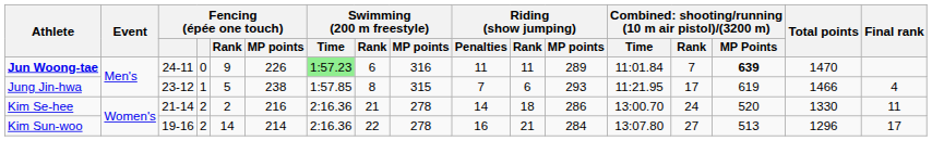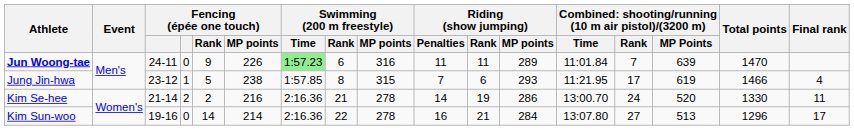Jun Woong-tae | column 15: bold -> normal
Kim Se-hee | Riding (show jumping) / Rank: 18 -> 19
Kim Sun-woo | column 4: 2 -> 0
